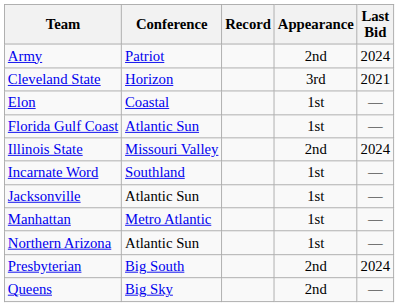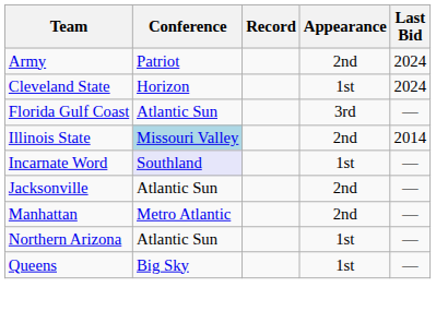Cleveland State | Appearance: 3rd -> 1st
Cleveland State | Last Bid: 2021 -> 2024
- row: Elon | Coastal | 1st | —
Florida Gulf Coast | Appearance: 1st -> 3rd
Illinois State | Conference: no background -> lightblue background
Illinois State | Last Bid: 2024 -> 2014
Incarnate Word | Conference: no background -> lavender background
Jacksonville | Appearance: 1st -> 2nd
Manhattan | Appearance: 1st -> 2nd
- row: Presbyterian | Big South | 2nd | 2024
Queens | Appearance: 2nd -> 1st
